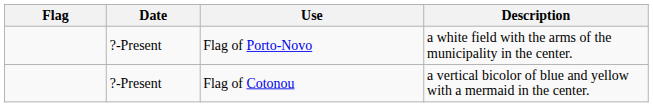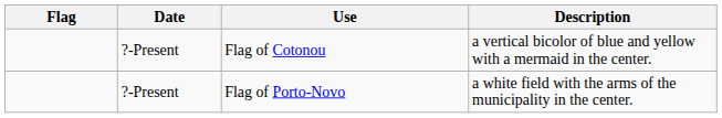rows swapped: Flag of Cotonou <-> Flag of Porto-Novo
